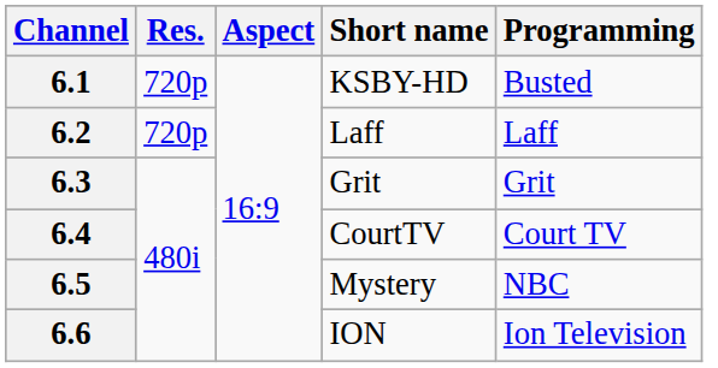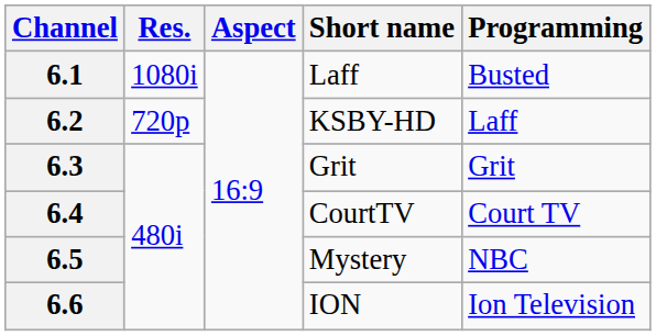6.1 | Res.: 720p -> 1080i
6.1 | Short name: KSBY-HD -> Laff
6.2 | Short name: Laff -> KSBY-HD
